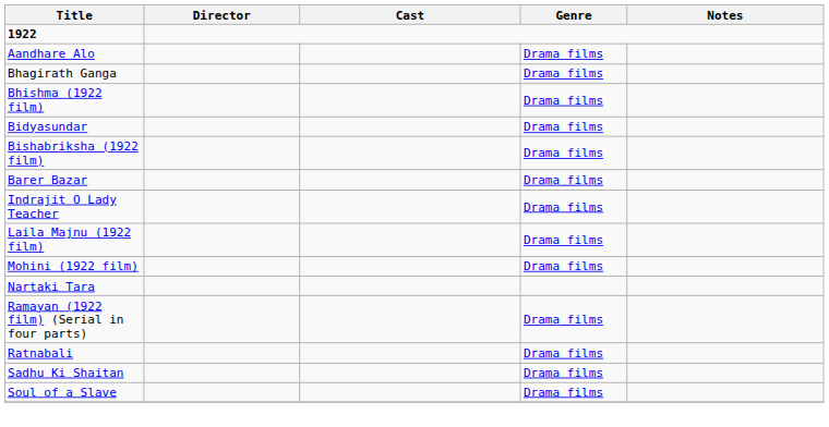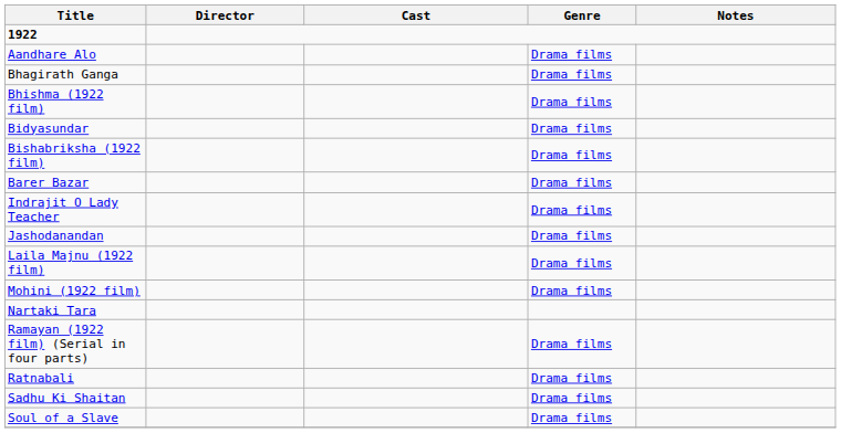+ row: Jashodanandan | Drama films
